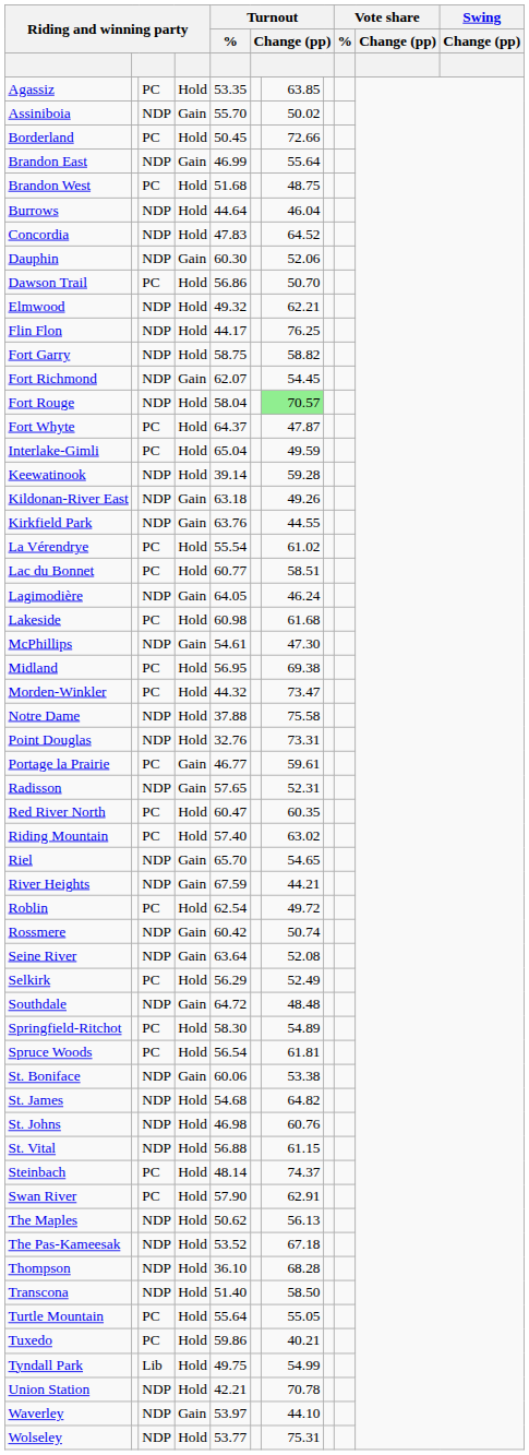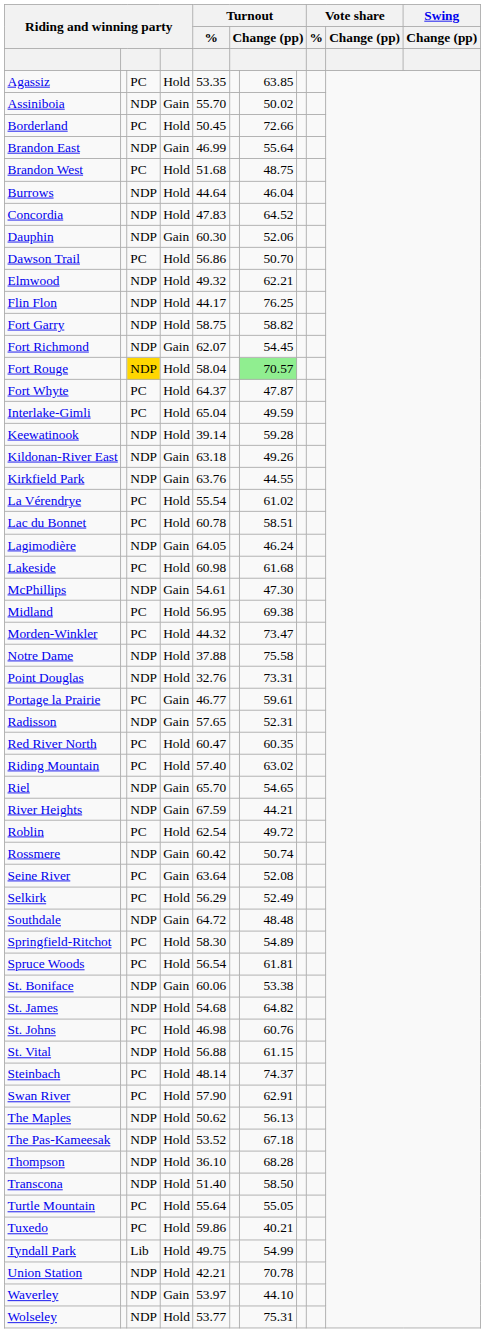Fort Rouge | column 3: no background -> gold background
Lac du Bonnet | Turnout / %: 60.77 -> 60.78
Seine River | column 3: NDP -> PC
St. Johns | column 3: NDP -> PC
